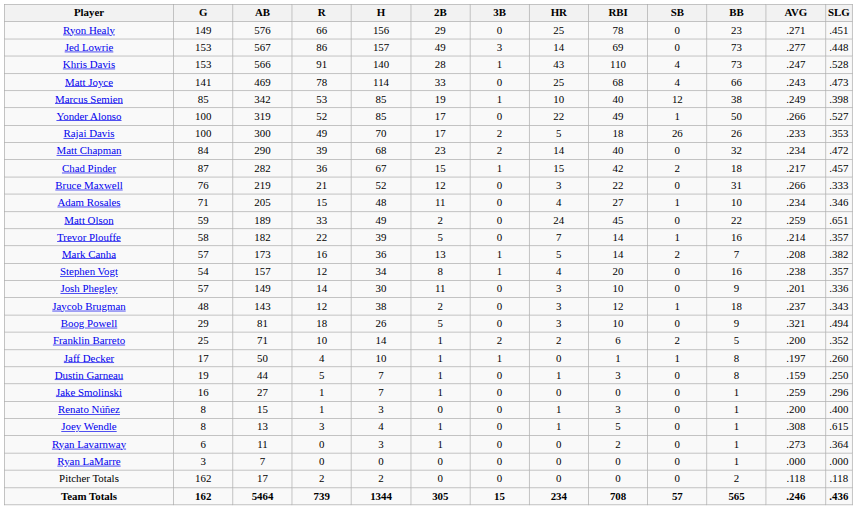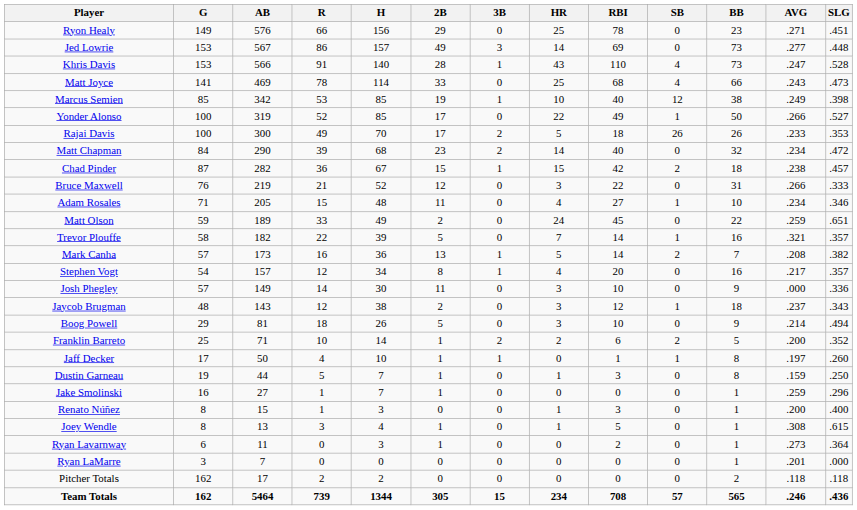Chad Pinder | AVG: .217 -> .238
Trevor Plouffe | AVG: .214 -> .321
Stephen Vogt | AVG: .238 -> .217
Josh Phegley | AVG: .201 -> .000
Boog Powell | AVG: .321 -> .214
Ryan LaMarre | AVG: .000 -> .201
